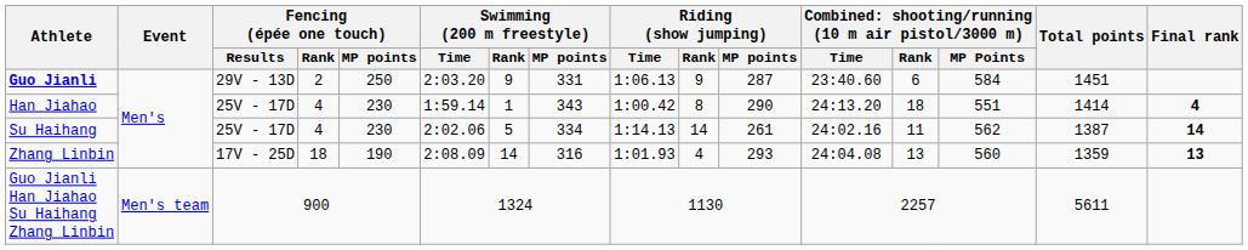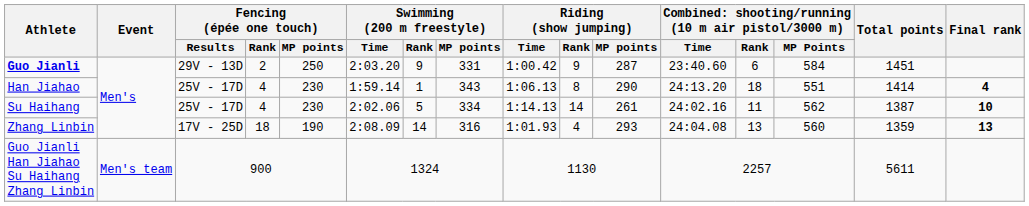Guo Jianli | Riding (show jumping) / Time: 1:06.13 -> 1:00.42
Han Jiahao | Riding (show jumping) / Time: 1:00.42 -> 1:06.13
Su Haihang | Final rank: 14 -> 10
